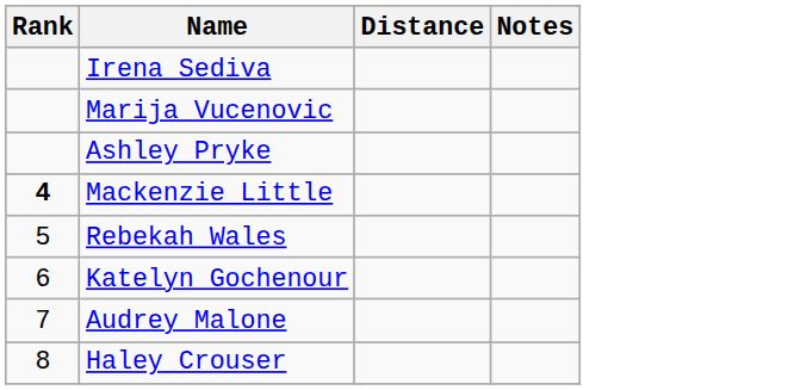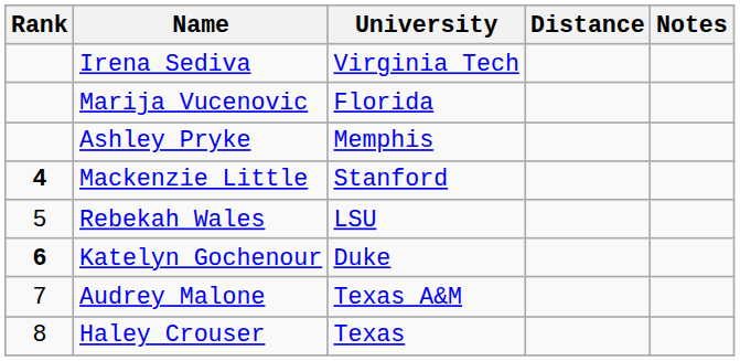+ column: University | Virginia Tech | Florida | Memphis | Stanford | LSU | Duke | Texas A&M | Texas
Katelyn Gochenour | Rank: normal -> bold
